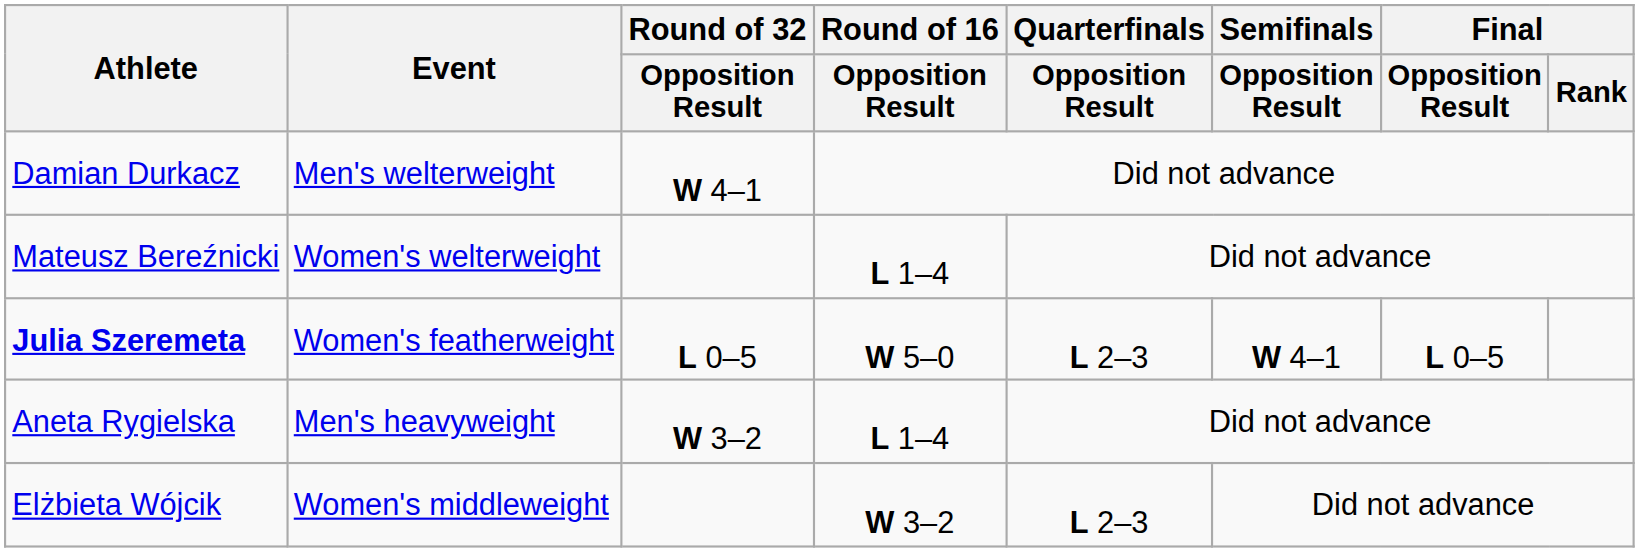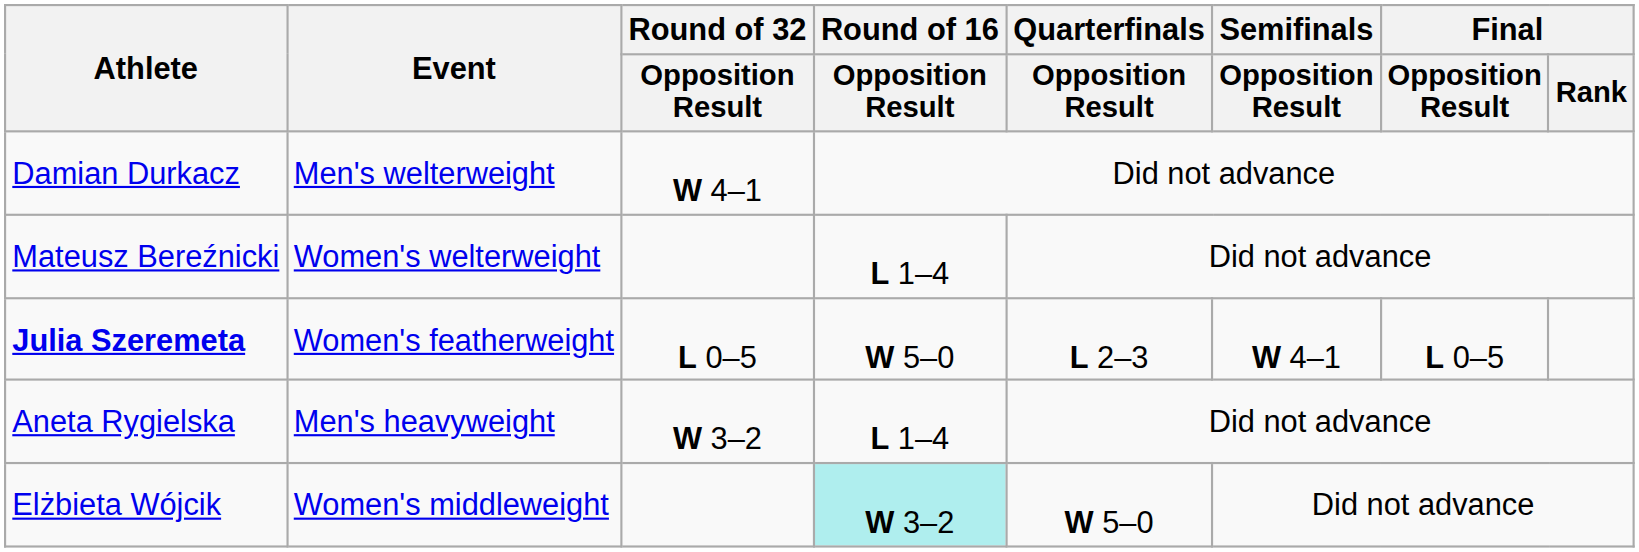Elżbieta Wójcik | Round of 16 / Opposition Result: no background -> paleturquoise background
Elżbieta Wójcik | Quarterfinals / Opposition Result: L 2–3 -> W 5–0
